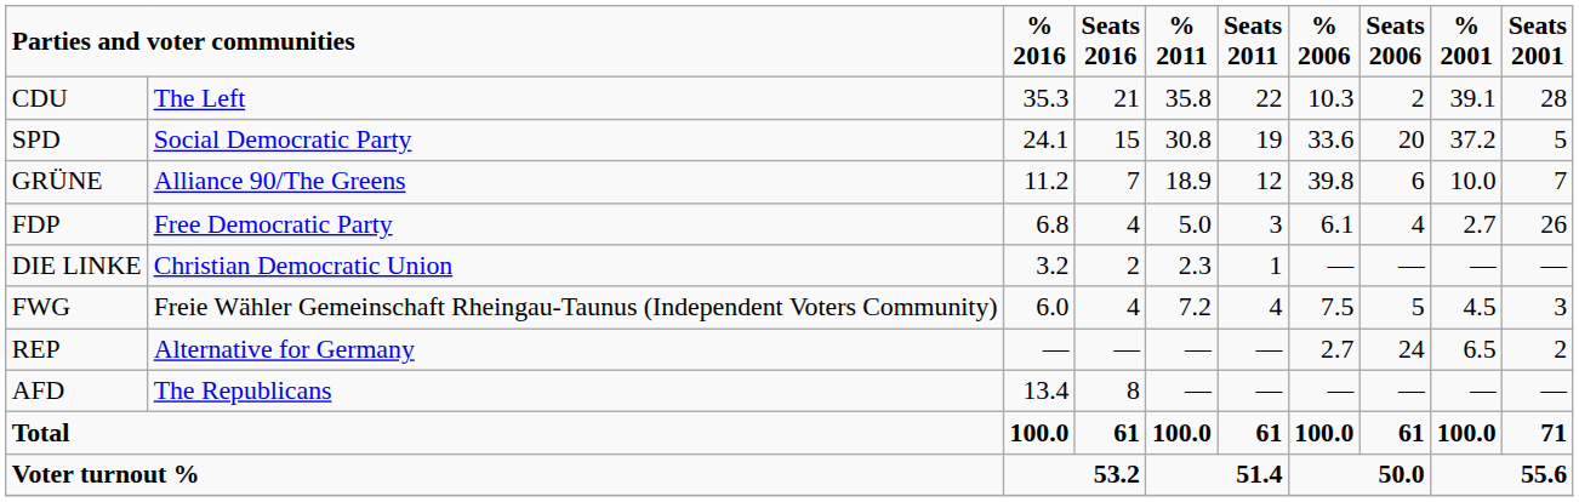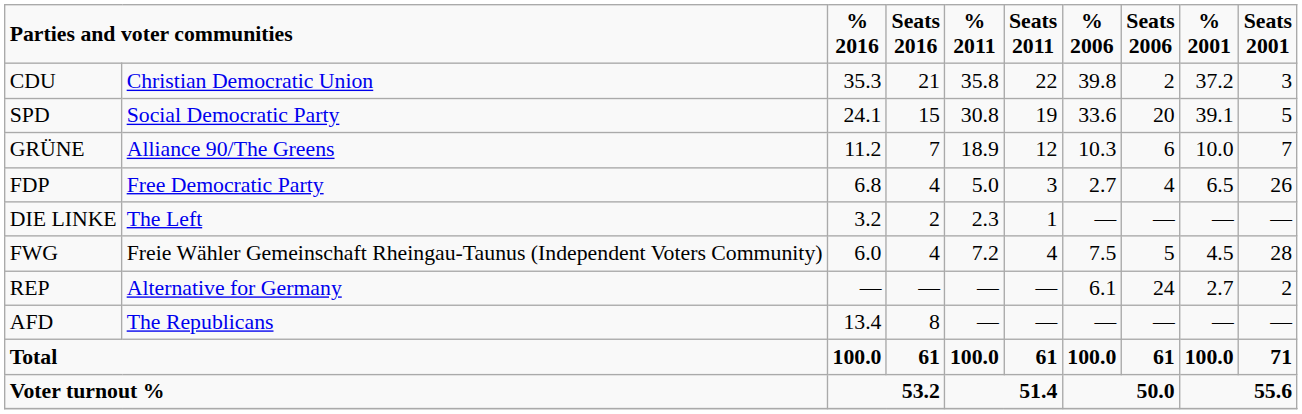CDU | column 2: The Left -> Christian Democratic Union
CDU | % 2006: 10.3 -> 39.8
CDU | % 2001: 39.1 -> 37.2
CDU | Seats 2001: 28 -> 3
SPD | % 2001: 37.2 -> 39.1
GRÜNE | % 2006: 39.8 -> 10.3
FDP | % 2006: 6.1 -> 2.7
FDP | % 2001: 2.7 -> 6.5
DIE LINKE | column 2: Christian Democratic Union -> The Left
FWG | Seats 2001: 3 -> 28
REP | % 2006: 2.7 -> 6.1
REP | % 2001: 6.5 -> 2.7
